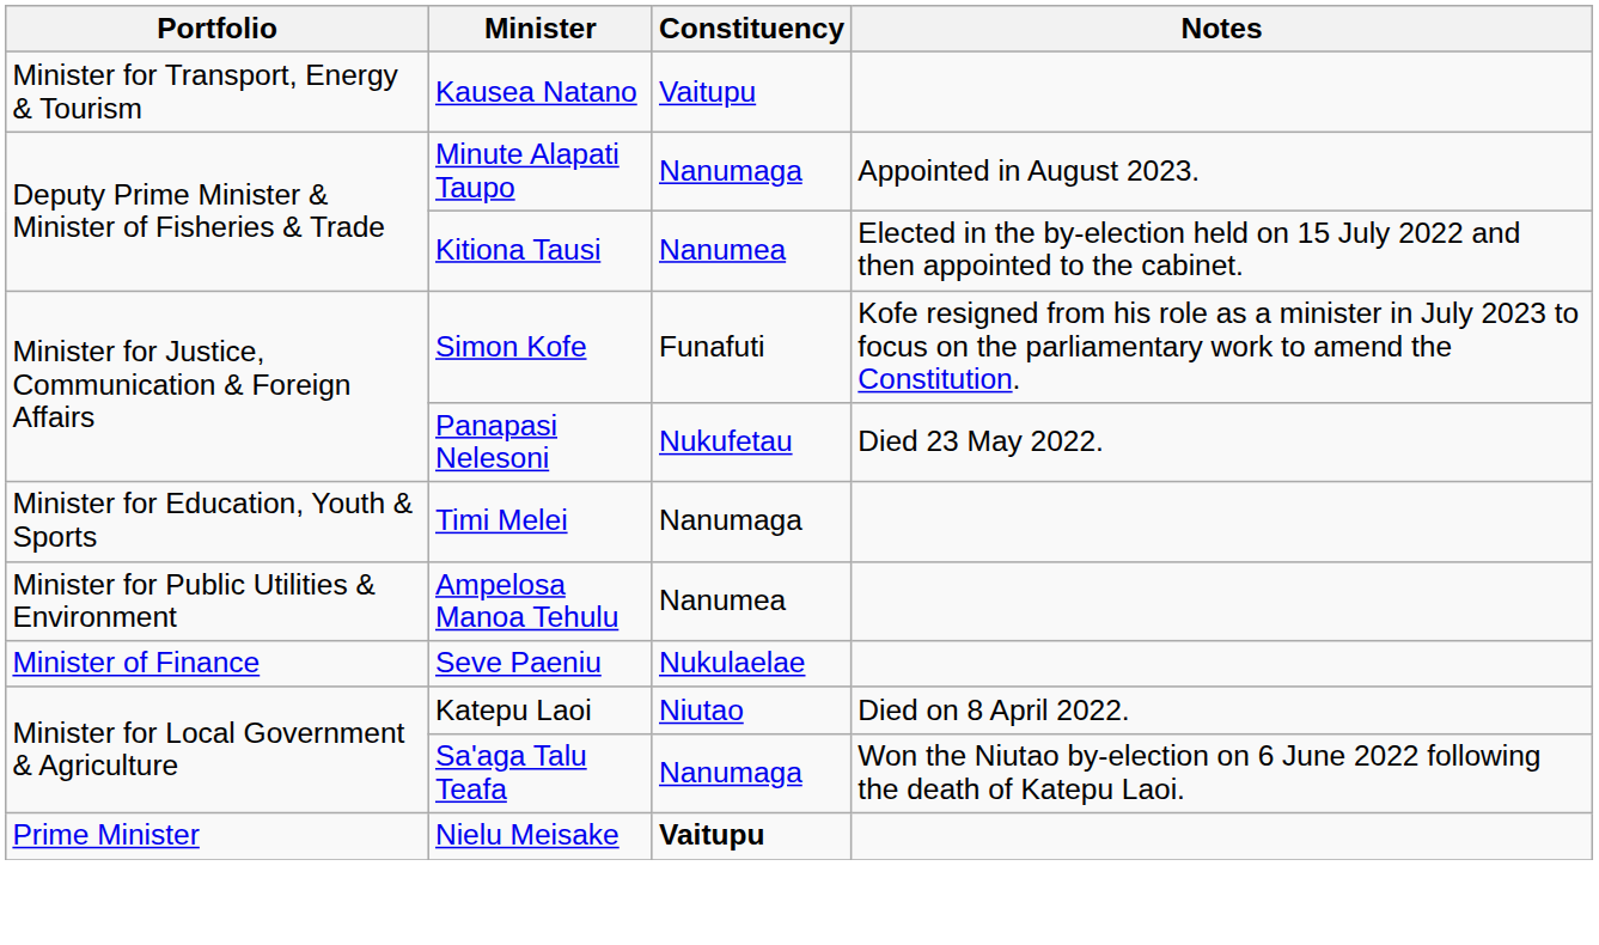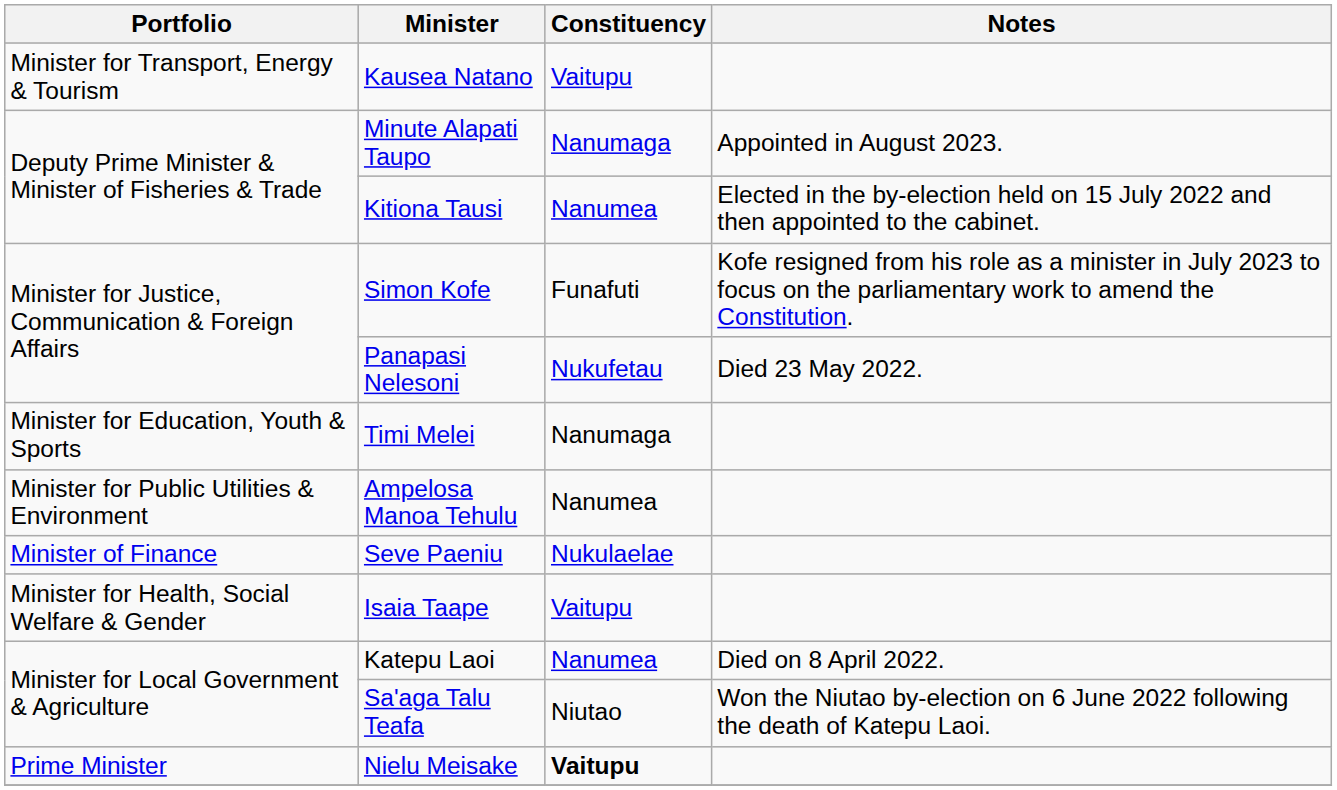+ row: Minister for Health, Social Welfare & Gender | Isaia Taape | Vaitupu
Katepu Laoi | Constituency: Niutao -> Nanumea
Sa'aga Talu Teafa | Constituency: Nanumaga -> Niutao
